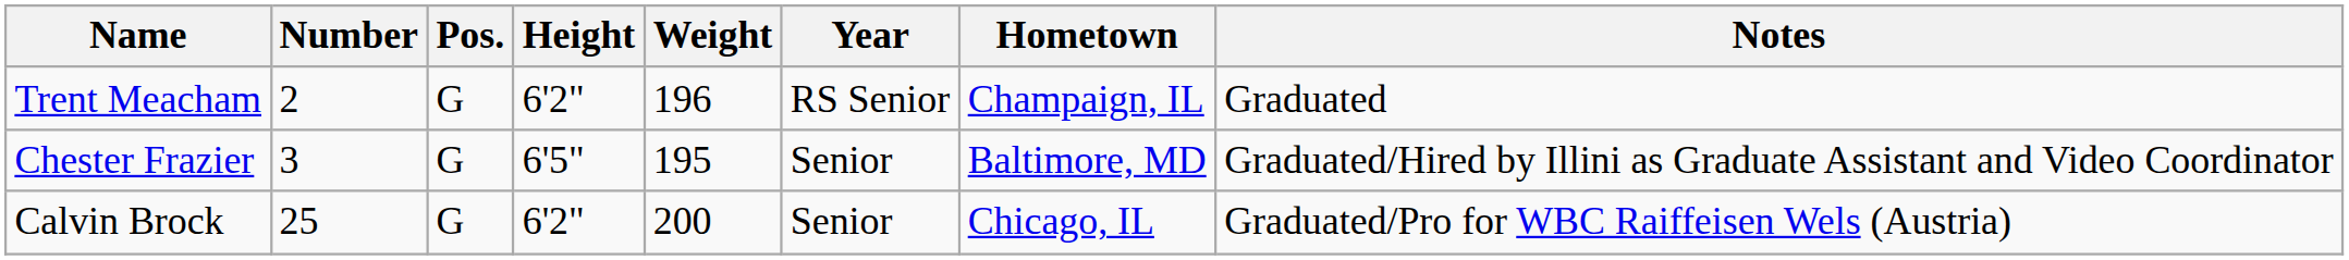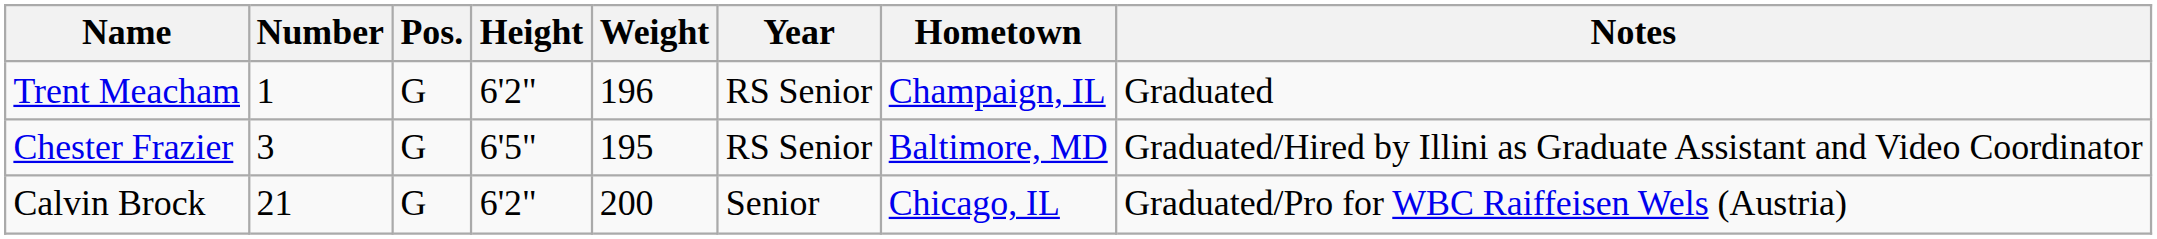Trent Meacham | Number: 2 -> 1
Chester Frazier | Year: Senior -> RS Senior
Calvin Brock | Number: 25 -> 21
